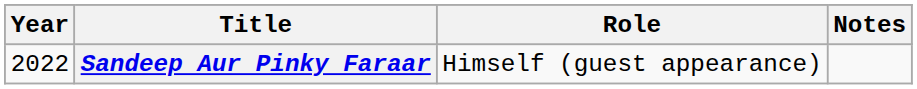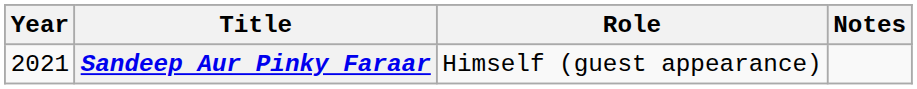Sandeep Aur Pinky Faraar | Year: 2022 -> 2021
